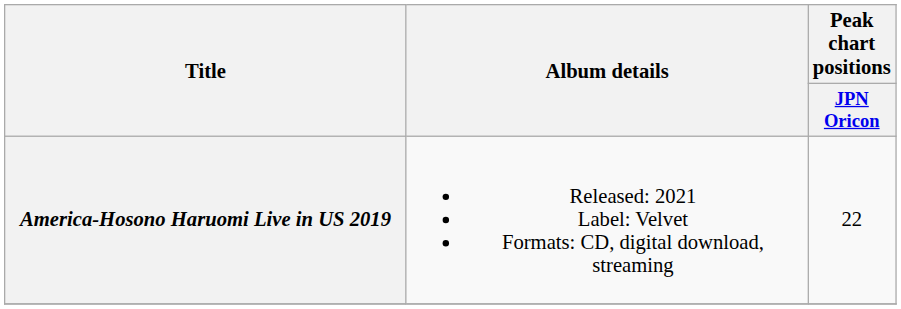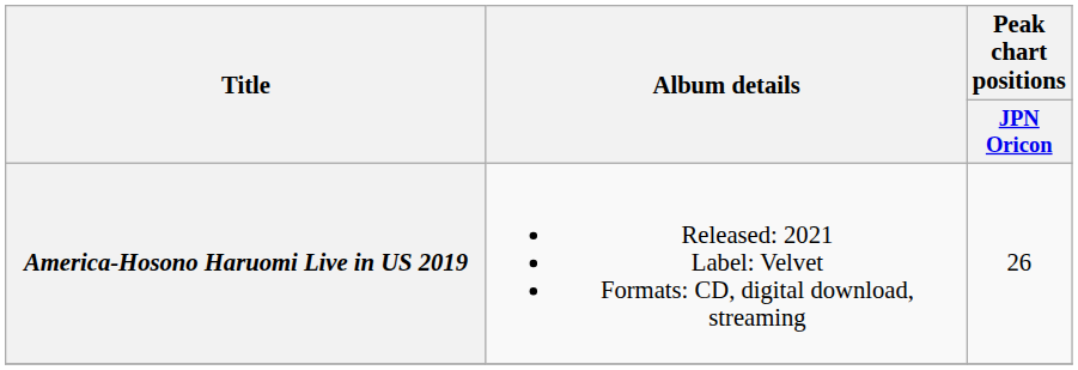America-Hosono Haruomi Live in US 2019 | Peak chart positions / JPN Oricon: 22 -> 26
